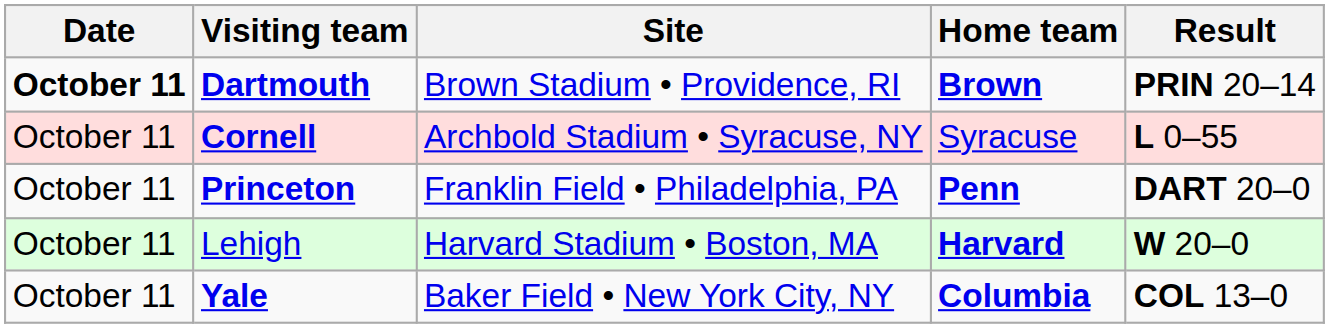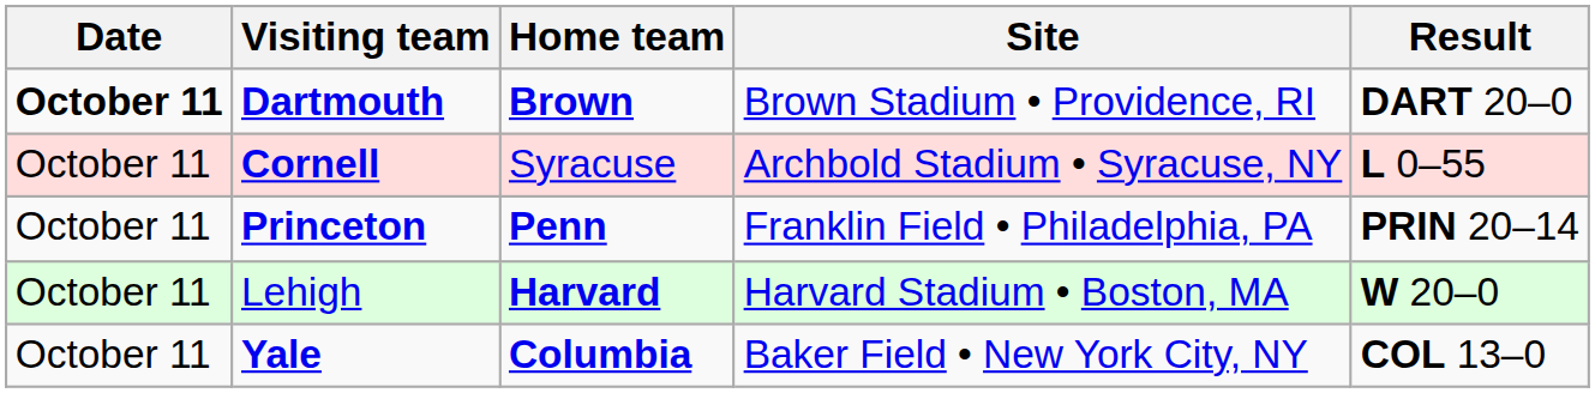columns swapped: Home team <-> Site
Dartmouth | Result: PRIN 20–14 -> DART 20–0
Princeton | Result: DART 20–0 -> PRIN 20–14
